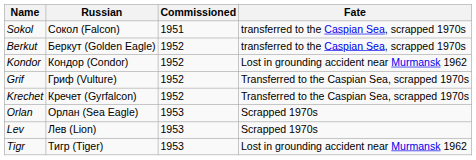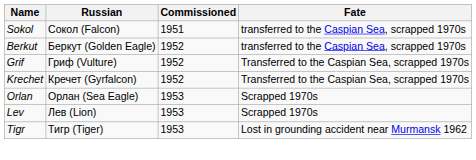- row: Kondor | Кондор (Condor) | 1952 | Lost in grounding accident near Murmansk 1962
